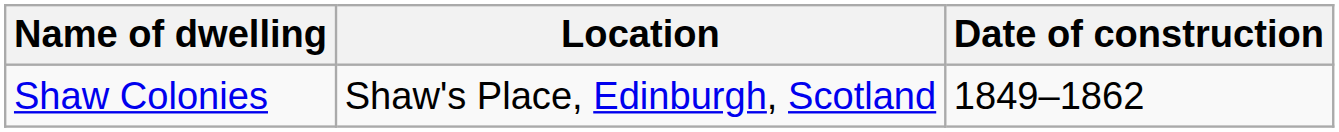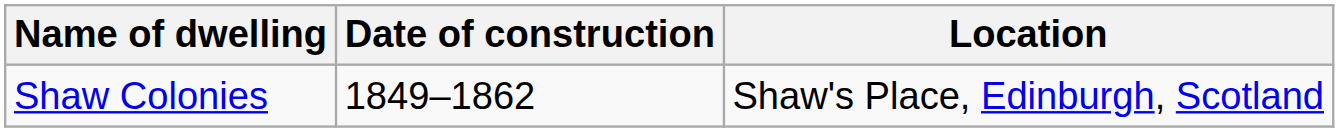columns swapped: Location <-> Date of construction
